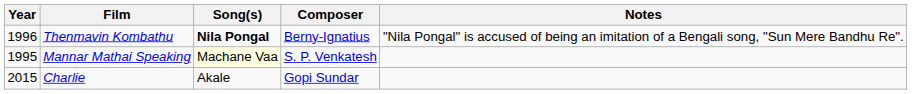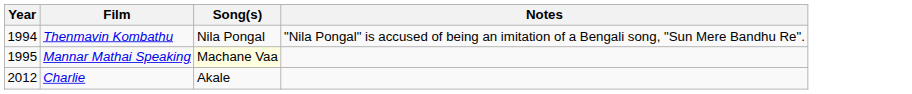- column: Composer | Berny-Ignatius | S. P. Venkatesh | Gopi Sundar
Thenmavin Kombathu | Year: 1996 -> 1994
Thenmavin Kombathu | Song(s): bold -> normal
Charlie | Year: 2015 -> 2012
